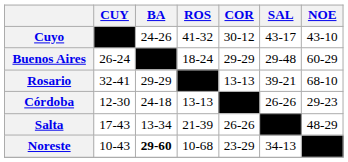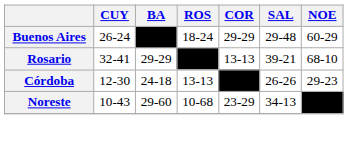- row: Cuyo | –––– | 24-26 | 41-32 | 30-12 | 43-17 | 43-10
- row: Salta | 17-43 | 13-34 | 21-39 | 26-26 | –––– | 48-29
Noreste | BA: bold -> normal
